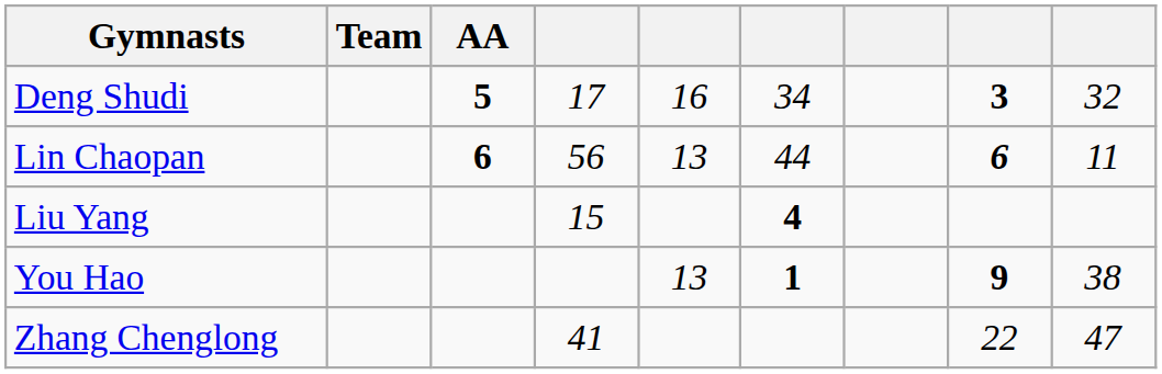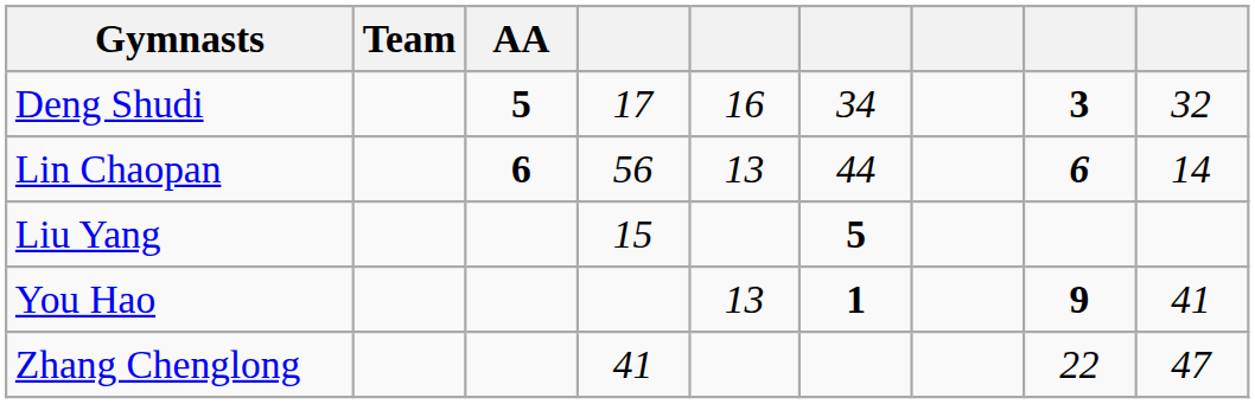Lin Chaopan | column 9: 11 -> 14
Liu Yang | column 6: 4 -> 5
You Hao | column 9: 38 -> 41
